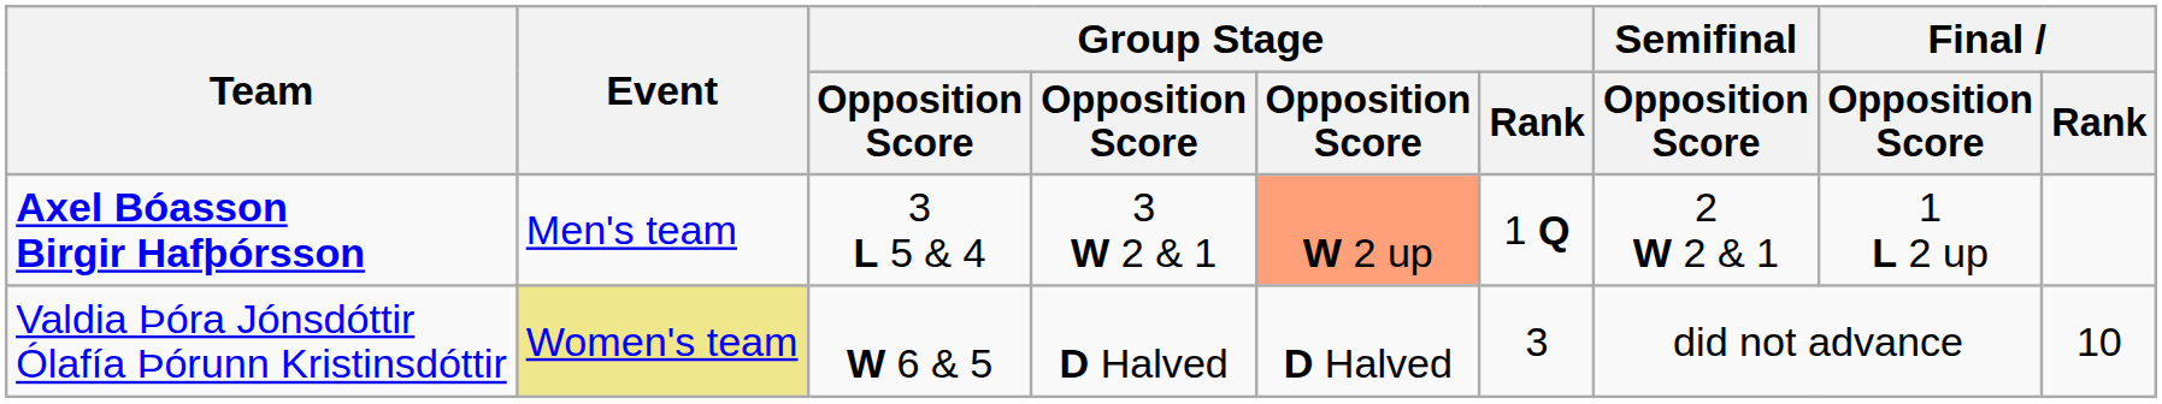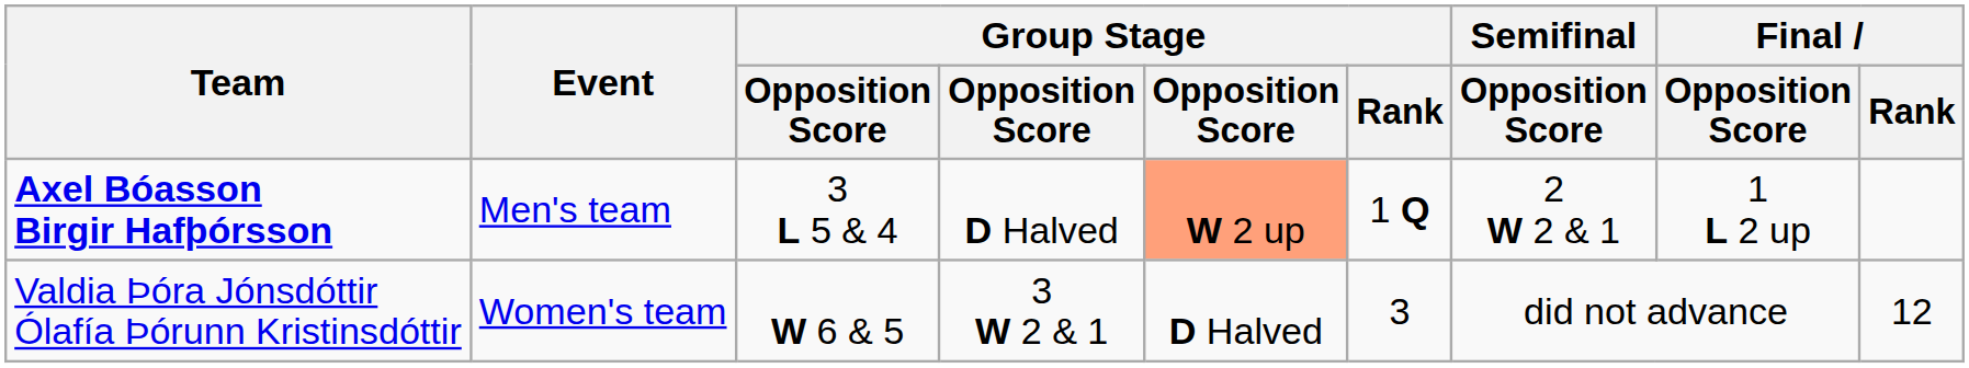Axel Bóasson Birgir Hafþórsson | column 4: 3 W 2 & 1 -> D Halved
Valdia Þóra Jónsdóttir Ólafía Þórunn Kristinsdóttir | Event: khaki background -> no background
Valdia Þóra Jónsdóttir Ólafía Þórunn Kristinsdóttir | column 4: D Halved -> 3 W 2 & 1
Valdia Þóra Jónsdóttir Ólafía Þórunn Kristinsdóttir | Final / Rank: 10 -> 12
